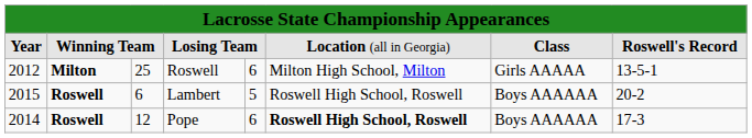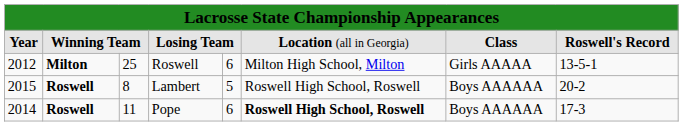Lambert | column 3: 6 -> 8
Pope | column 3: 12 -> 11
